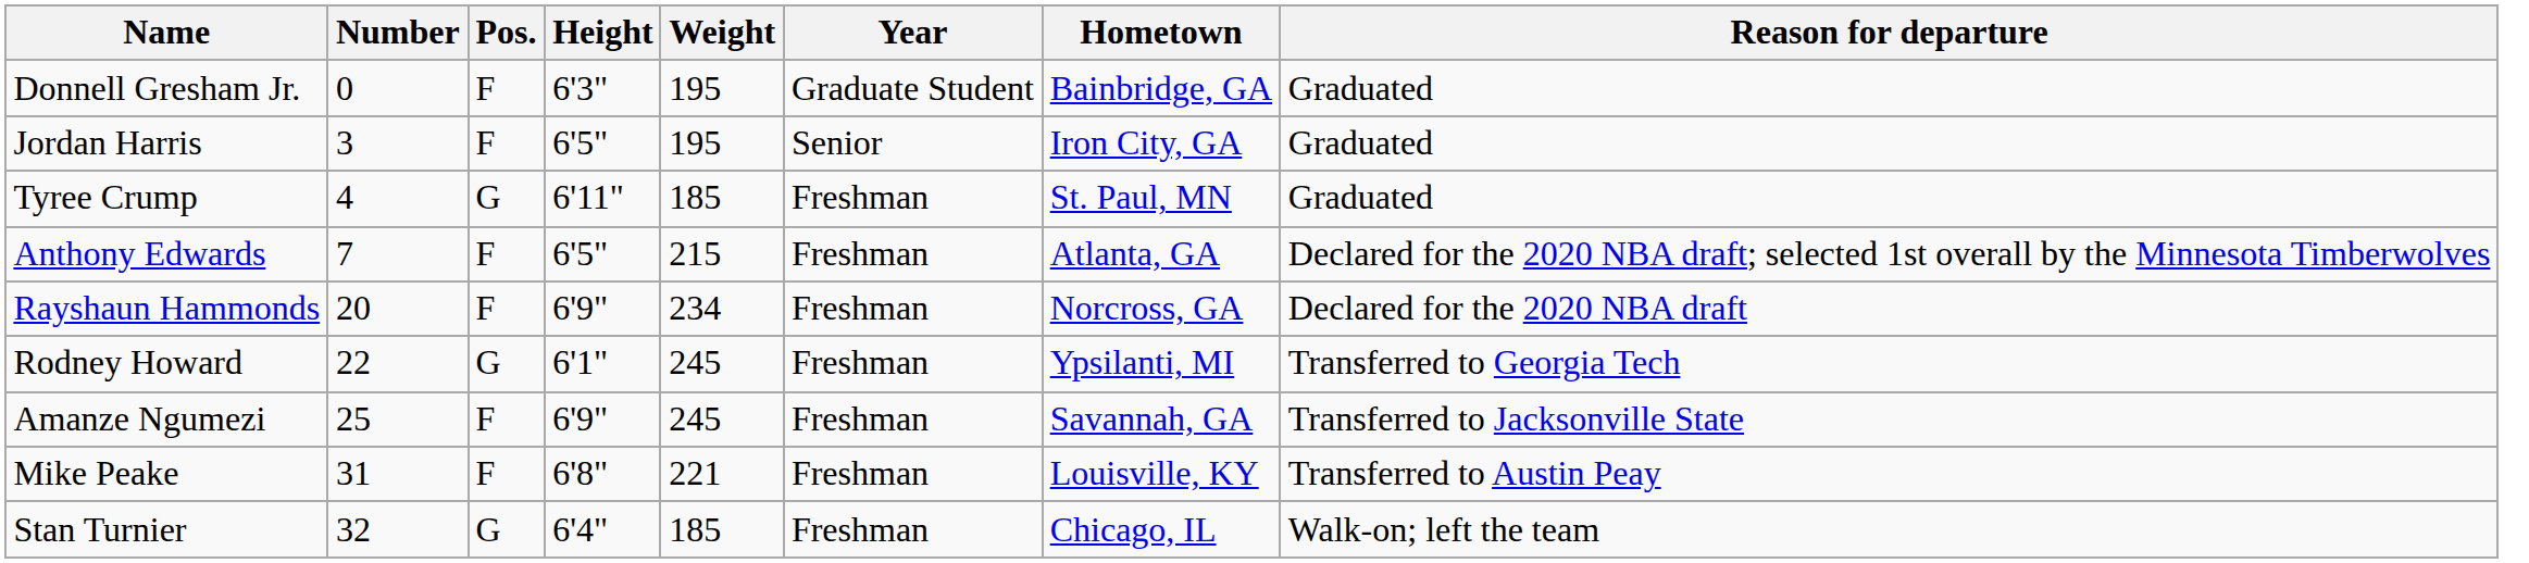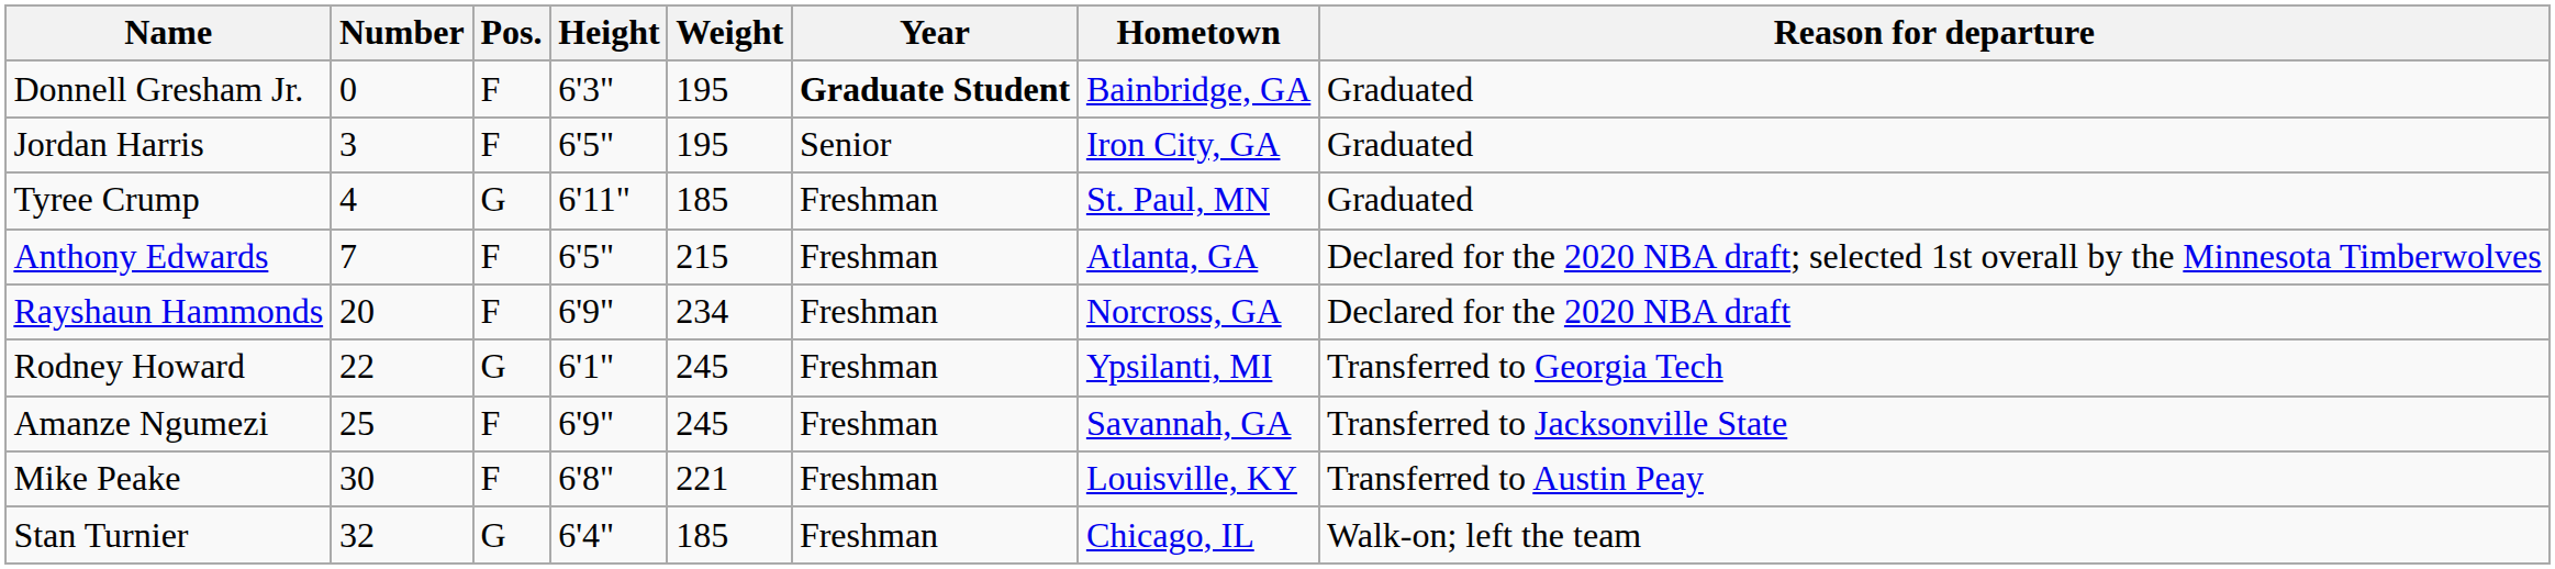Donnell Gresham Jr. | Year: normal -> bold
Mike Peake | Number: 31 -> 30
